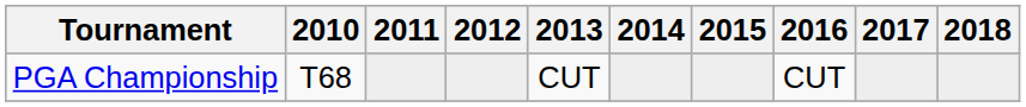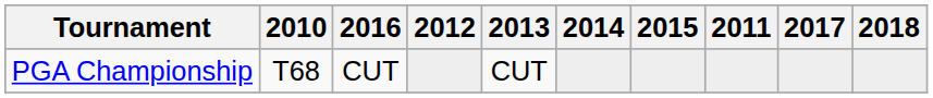columns swapped: 2011 <-> 2016
